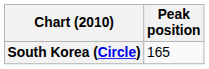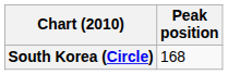South Korea (Circle) | Peak position: 165 -> 168
